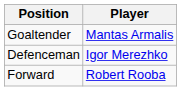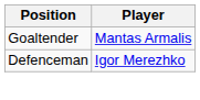- row: Forward | Robert Rooba
